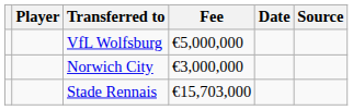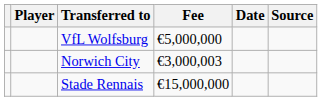Norwich City | Fee: €3,000,000 -> €3,000,003
Stade Rennais | Fee: €15,703,000 -> €15,000,000
